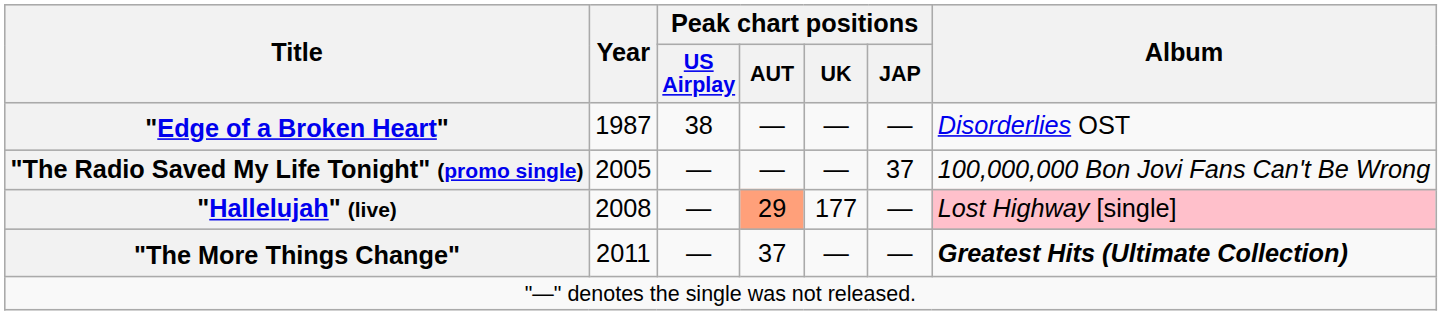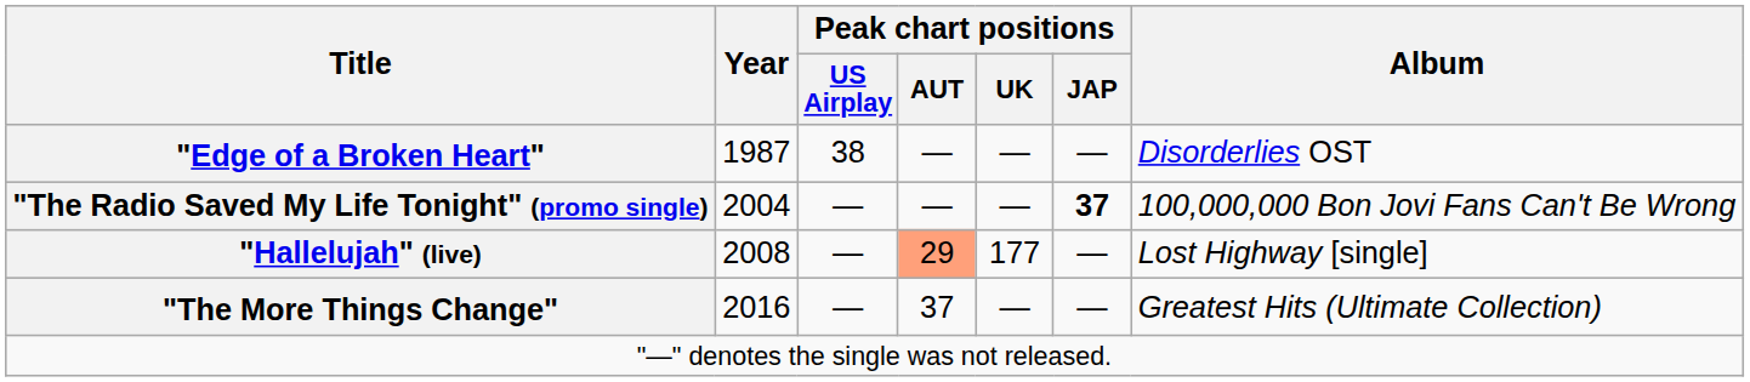"The Radio Saved My Life Tonight" (promo single) | Year: 2005 -> 2004
"The Radio Saved My Life Tonight" (promo single) | Peak chart positions / JAP: normal -> bold
"Hallelujah" (live) | Album: pink background -> no background
"The More Things Change" | Year: 2011 -> 2016
"The More Things Change" | Album: bold -> normal
